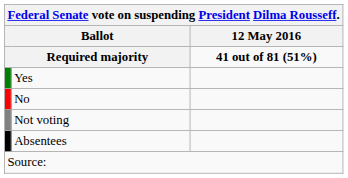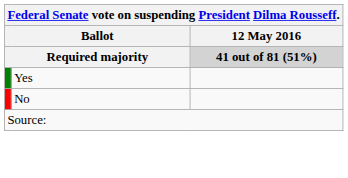Required majority | 12 May 2016: no background -> lightgrey background
- row: Not voting
- row: Absentees
